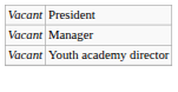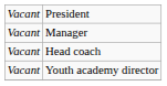+ row: Vacant | Head coach
